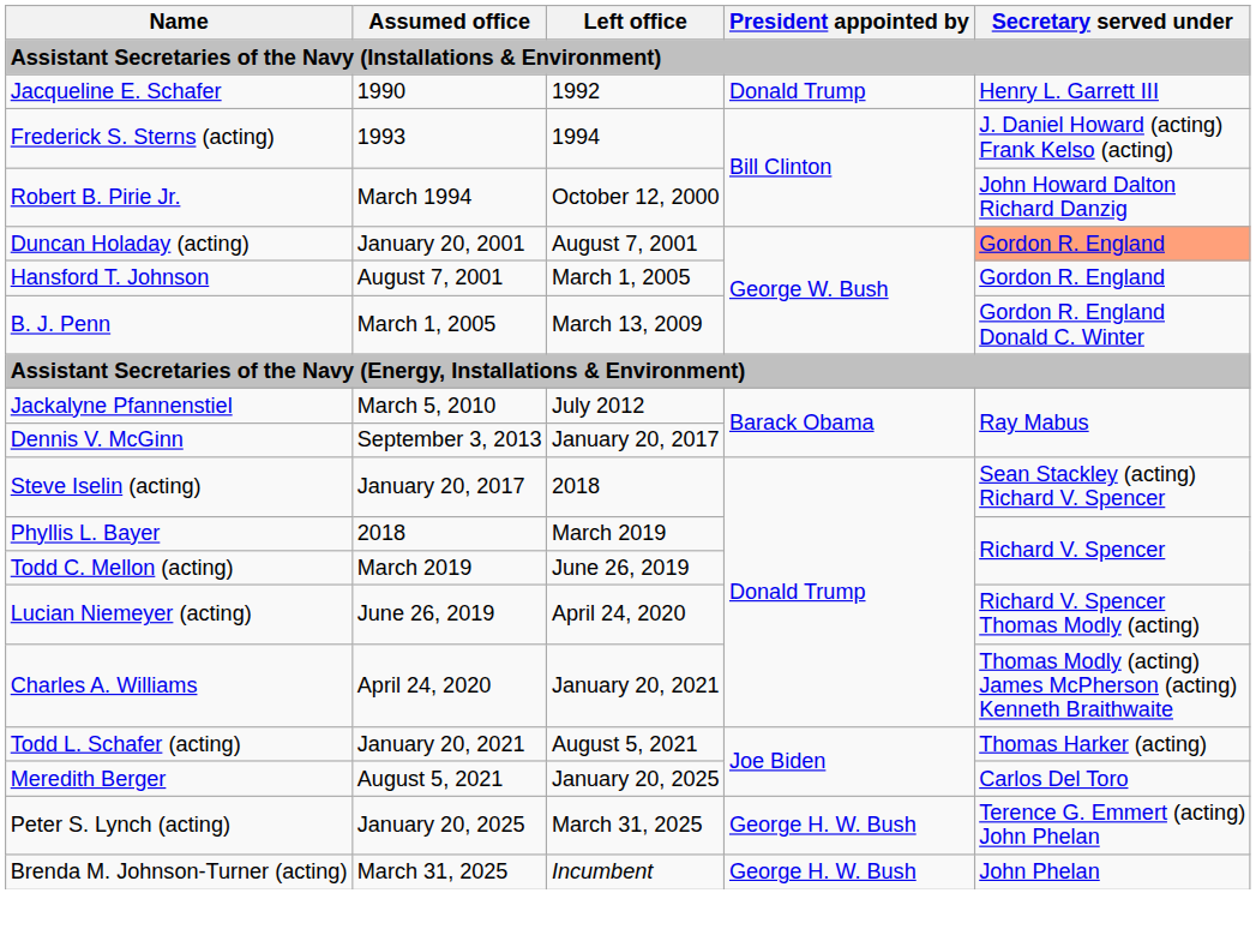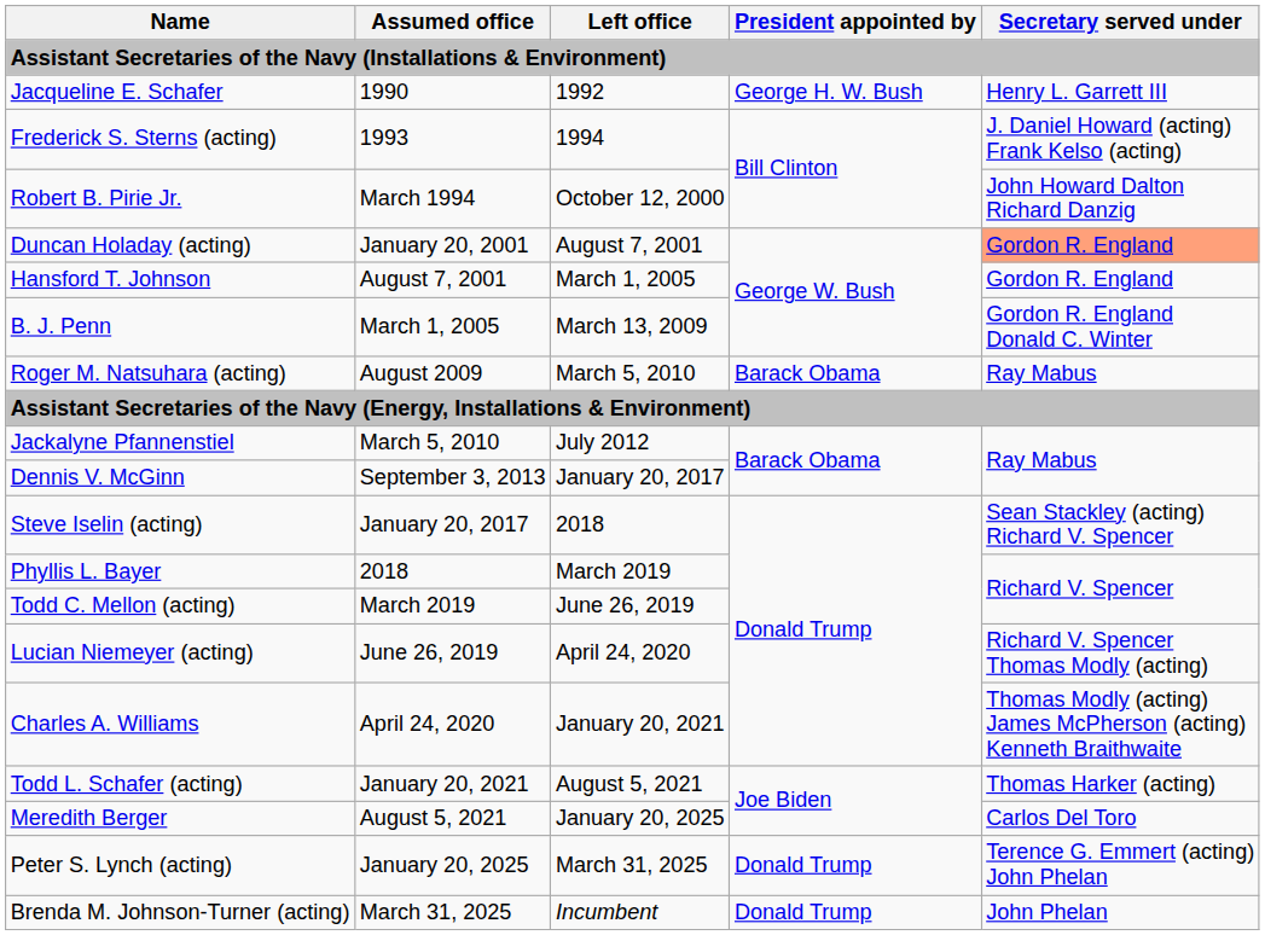Jacqueline E. Schafer | President appointed by: Donald Trump -> George H. W. Bush
+ row: Roger M. Natsuhara (acting) | August 2009 | March 5, 2010 | Barack Obama | Ray Mabus
Peter S. Lynch (acting) | President appointed by: George H. W. Bush -> Donald Trump
Brenda M. Johnson-Turner (acting) | President appointed by: George H. W. Bush -> Donald Trump
